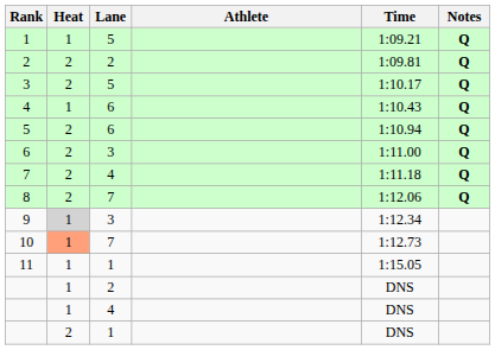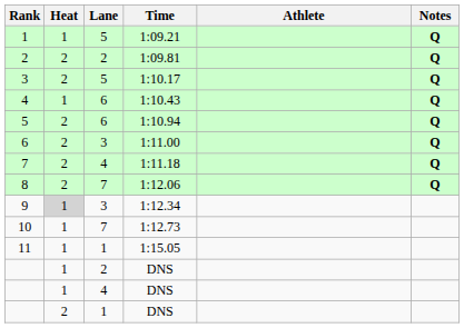columns swapped: Athlete <-> Time
10 | Heat: lightsalmon background -> no background
